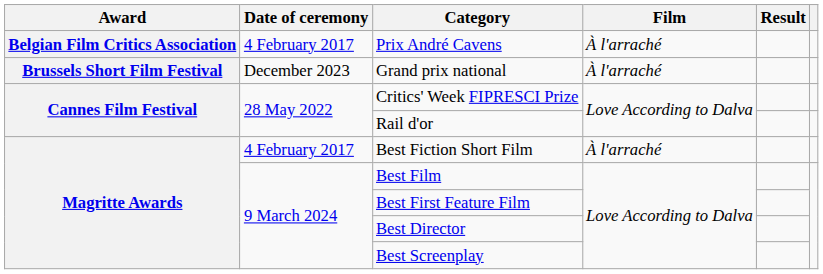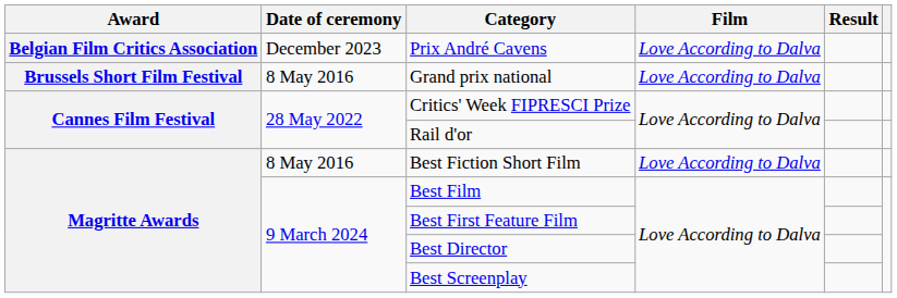Prix André Cavens | Date of ceremony: 4 February 2017 -> December 2023
Prix André Cavens | Film: À l'arraché -> Love According to Dalva
Grand prix national | Date of ceremony: December 2023 -> 8 May 2016
Grand prix national | Film: À l'arraché -> Love According to Dalva
Best Fiction Short Film | Date of ceremony: 4 February 2017 -> 8 May 2016
Best Fiction Short Film | Film: À l'arraché -> Love According to Dalva
